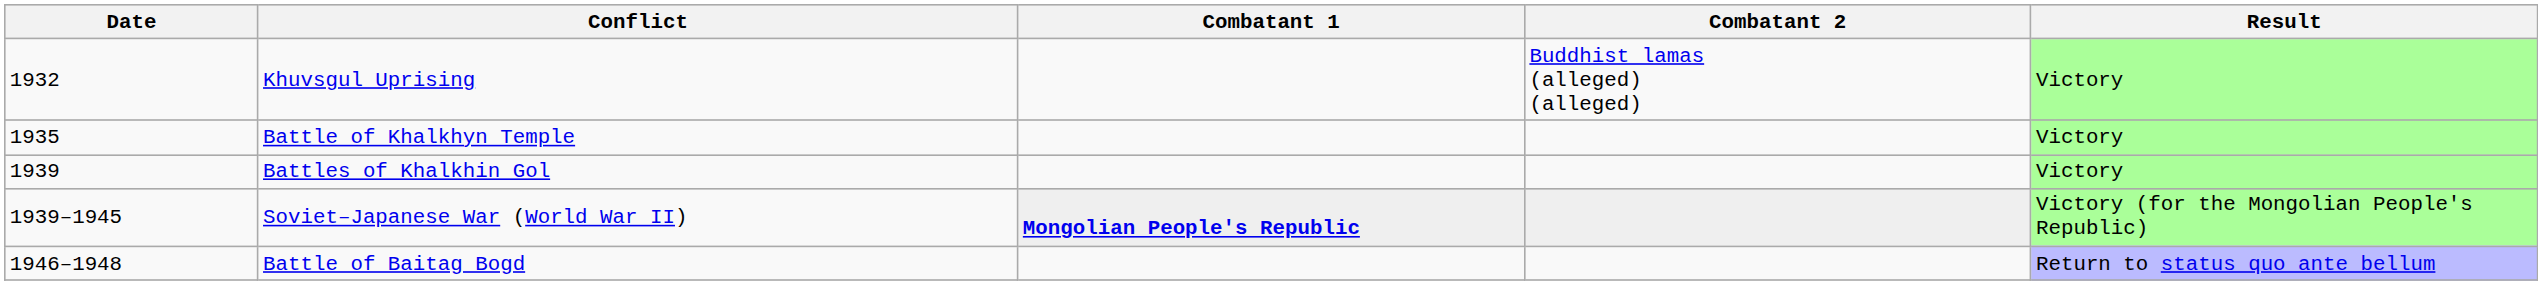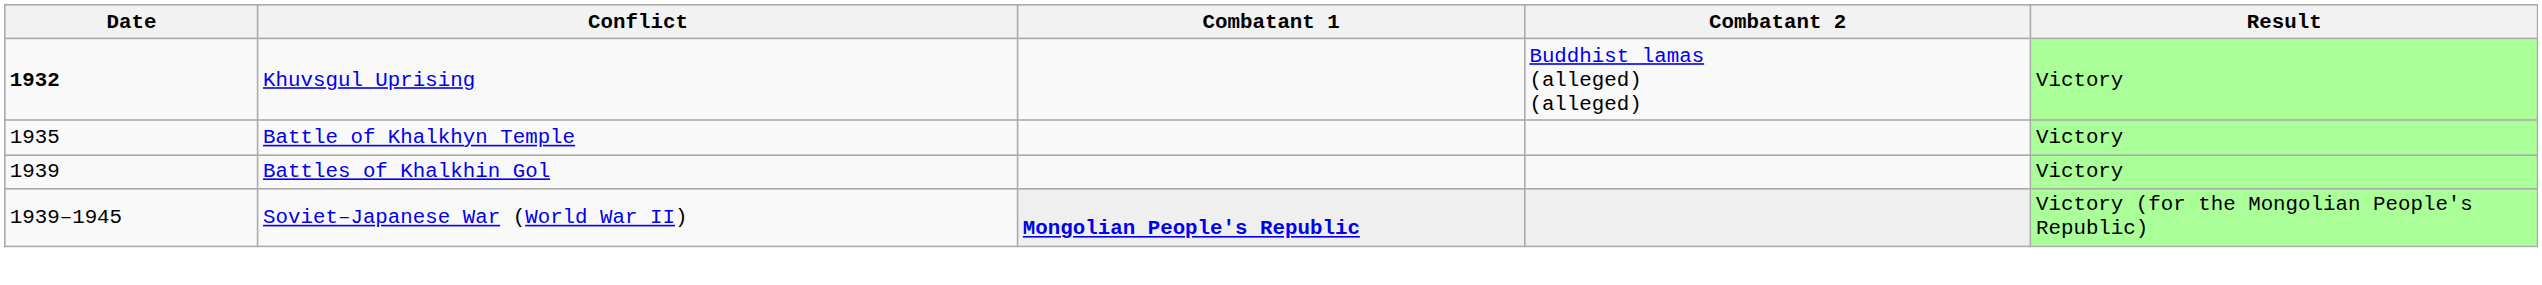Khuvsgul Uprising | Date: normal -> bold
- row: 1946–1948 | Battle of Baitag Bogd | Return to status quo ante bellum
